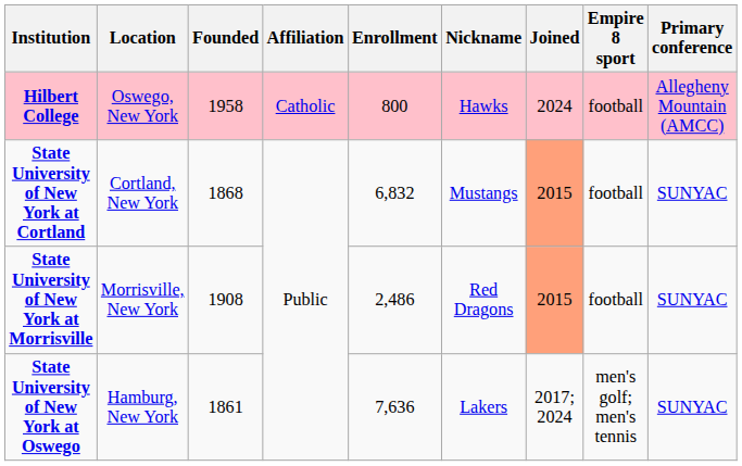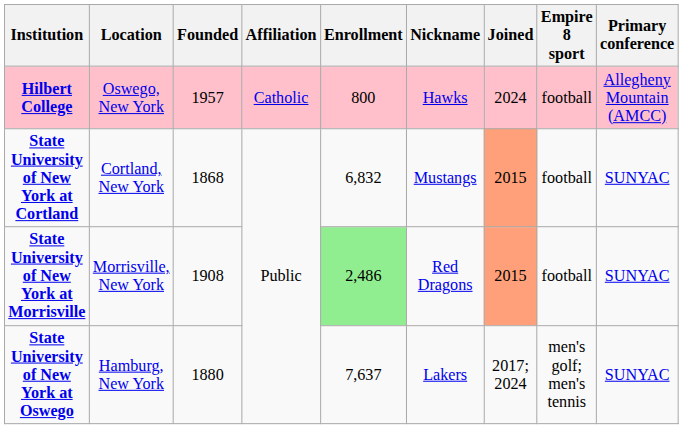Hilbert College | Founded: 1958 -> 1957
State University of New York at Morrisville | Enrollment: no background -> lightgreen background
State University of New York at Oswego | Founded: 1861 -> 1880
State University of New York at Oswego | Enrollment: 7,636 -> 7,637
